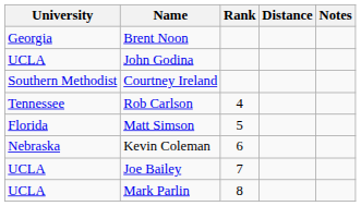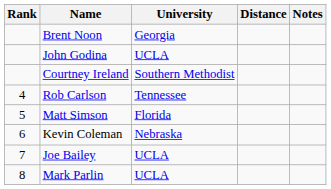columns swapped: Rank <-> University
